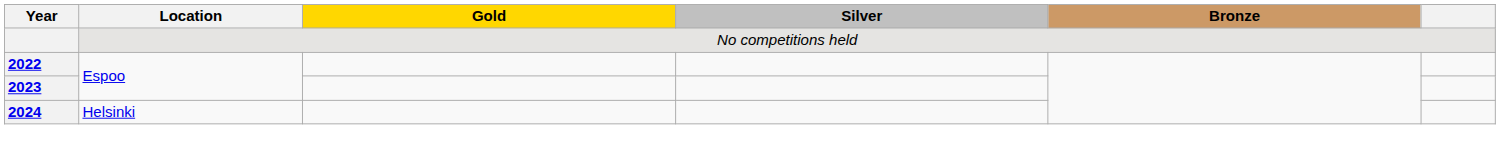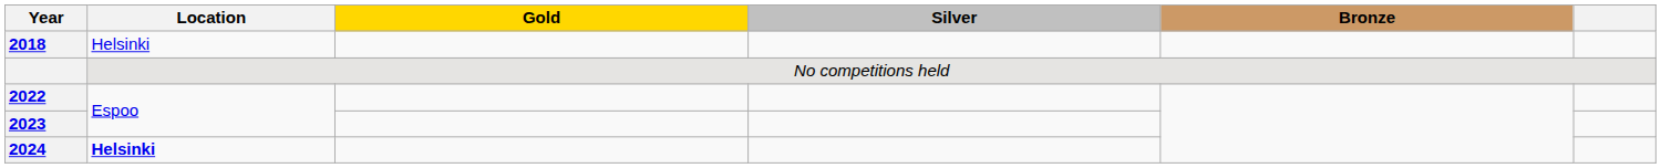+ row: 2018 | Helsinki
2024 | Location: normal -> bold
